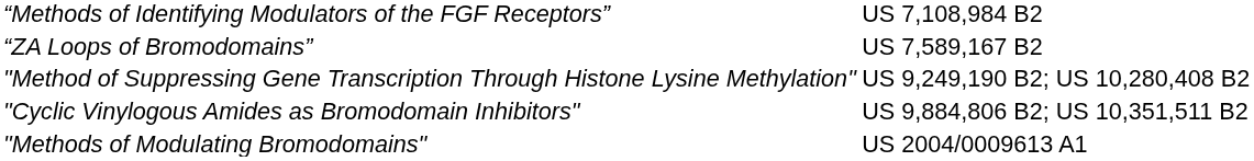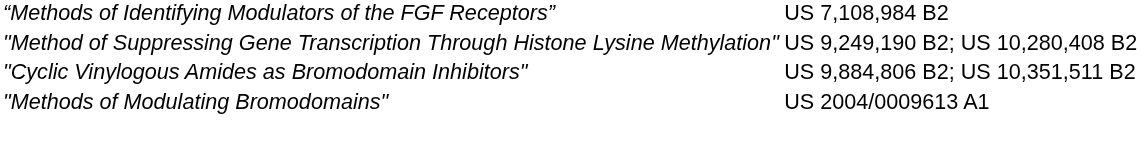- row: “ZA Loops of Bromodomains” | US 7,589,167 B2
